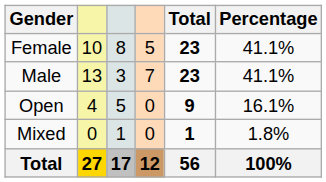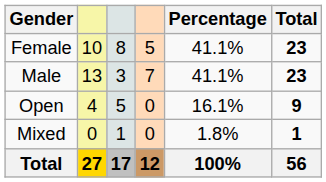columns swapped: Total <-> Percentage
